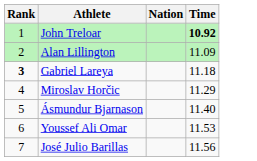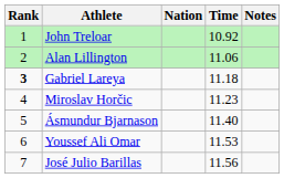+ column: Notes
John Treloar | Time: bold -> normal
Alan Lillington | Time: 11.09 -> 11.06
Miroslav Horčic | Time: 11.29 -> 11.23
